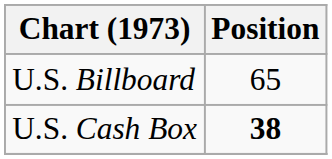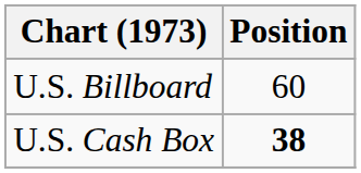U.S. Billboard | Position: 65 -> 60
